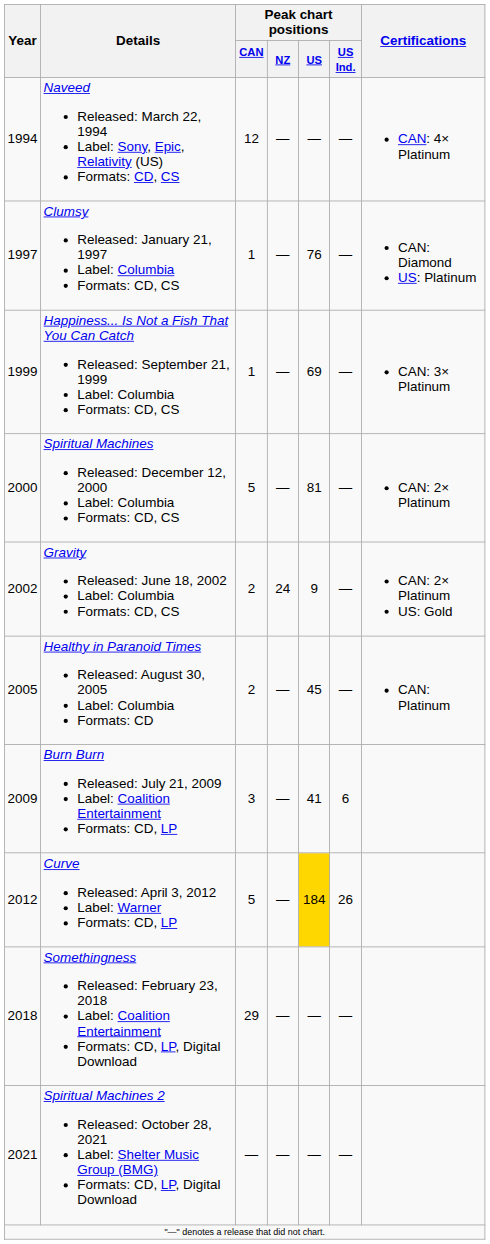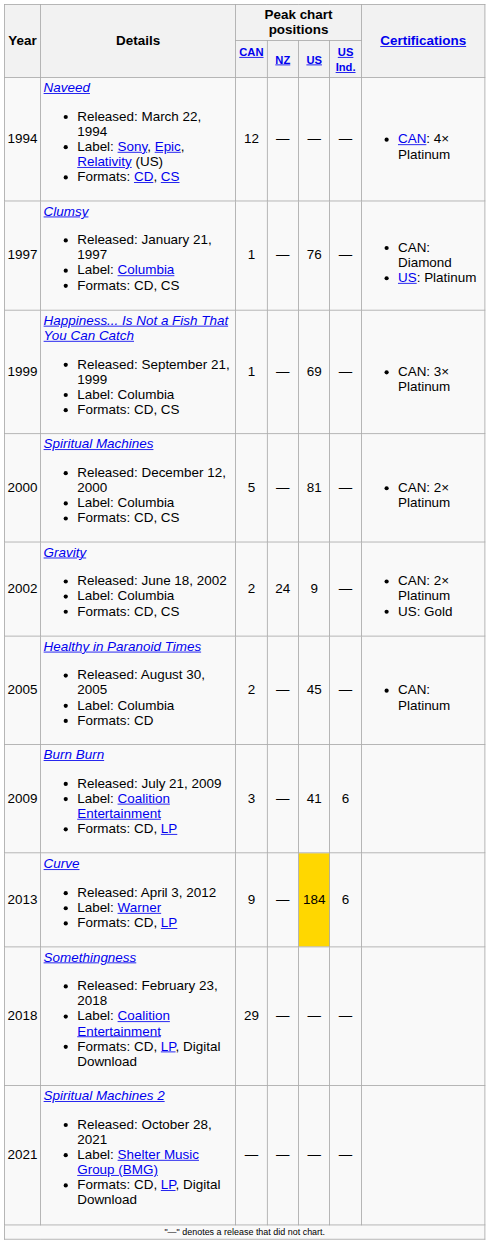Curve Released: April 3, 2012 Label: Warner Formats: CD, LP | Year: 2012 -> 2013
Curve Released: April 3, 2012 Label: Warner Formats: CD, LP | Peak chart positions / CAN: 5 -> 9
Curve Released: April 3, 2012 Label: Warner Formats: CD, LP | Peak chart positions / US Ind.: 26 -> 6
